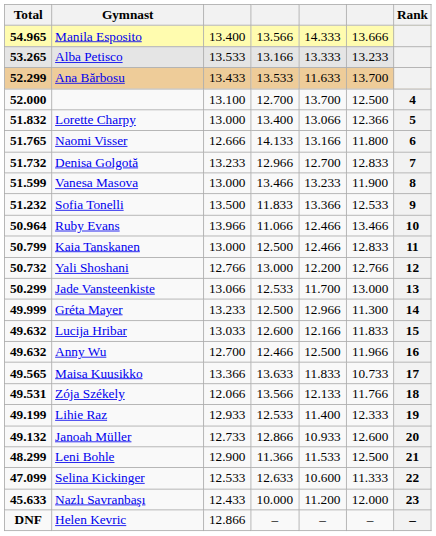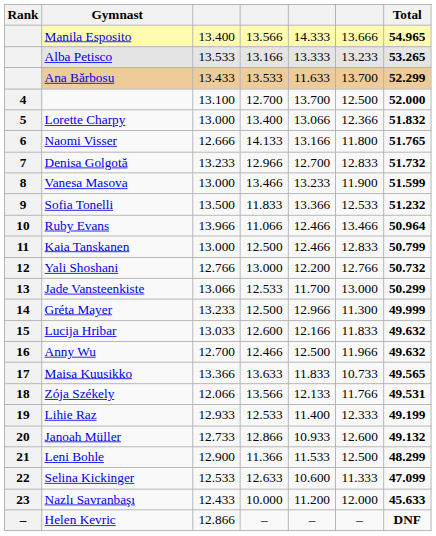columns swapped: Rank <-> Total
